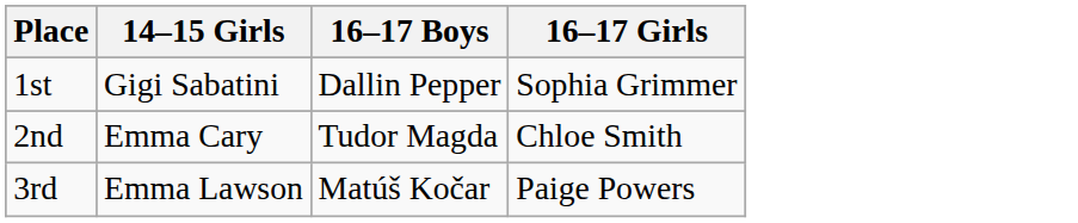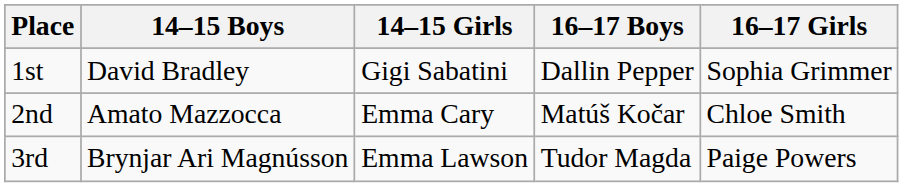+ column: 14–15 Boys | David Bradley | Amato Mazzocca | Brynjar Ari Magnússon
2nd | 16–17 Boys: Tudor Magda -> Matúš Kočar
3rd | 16–17 Boys: Matúš Kočar -> Tudor Magda
